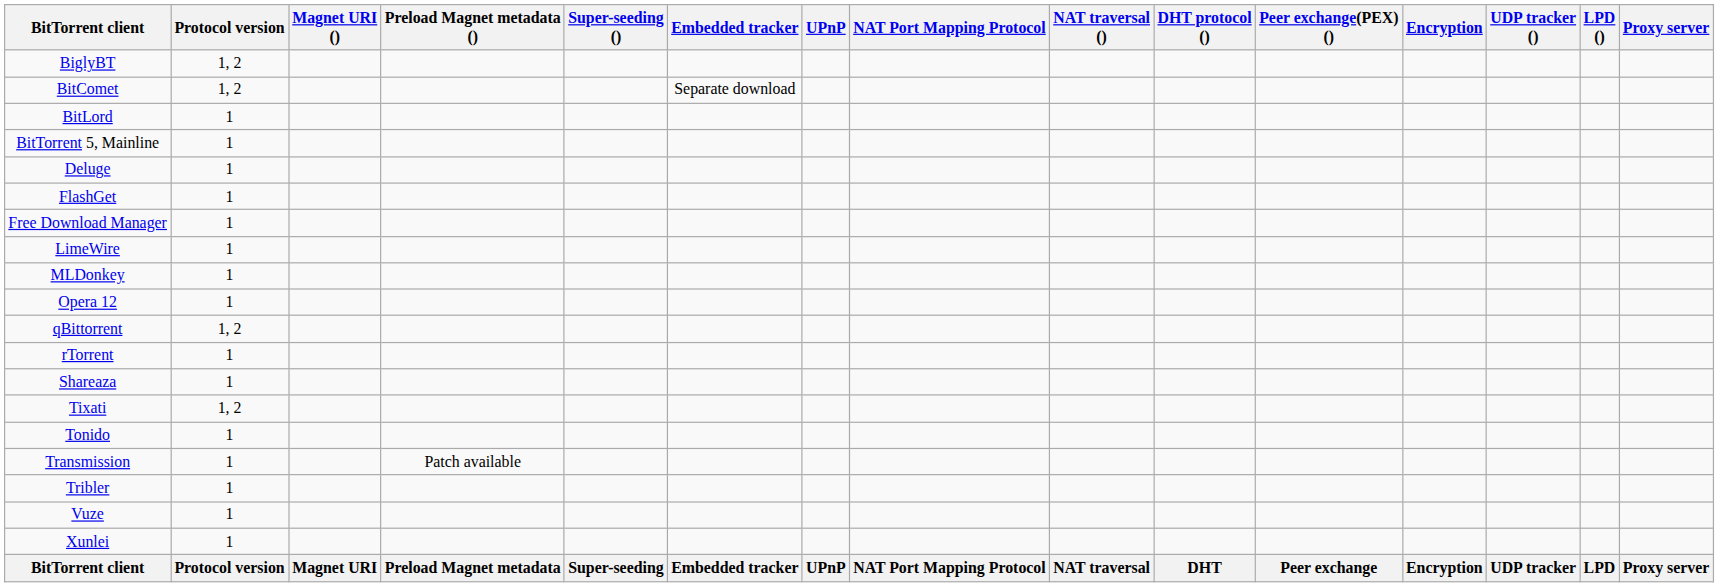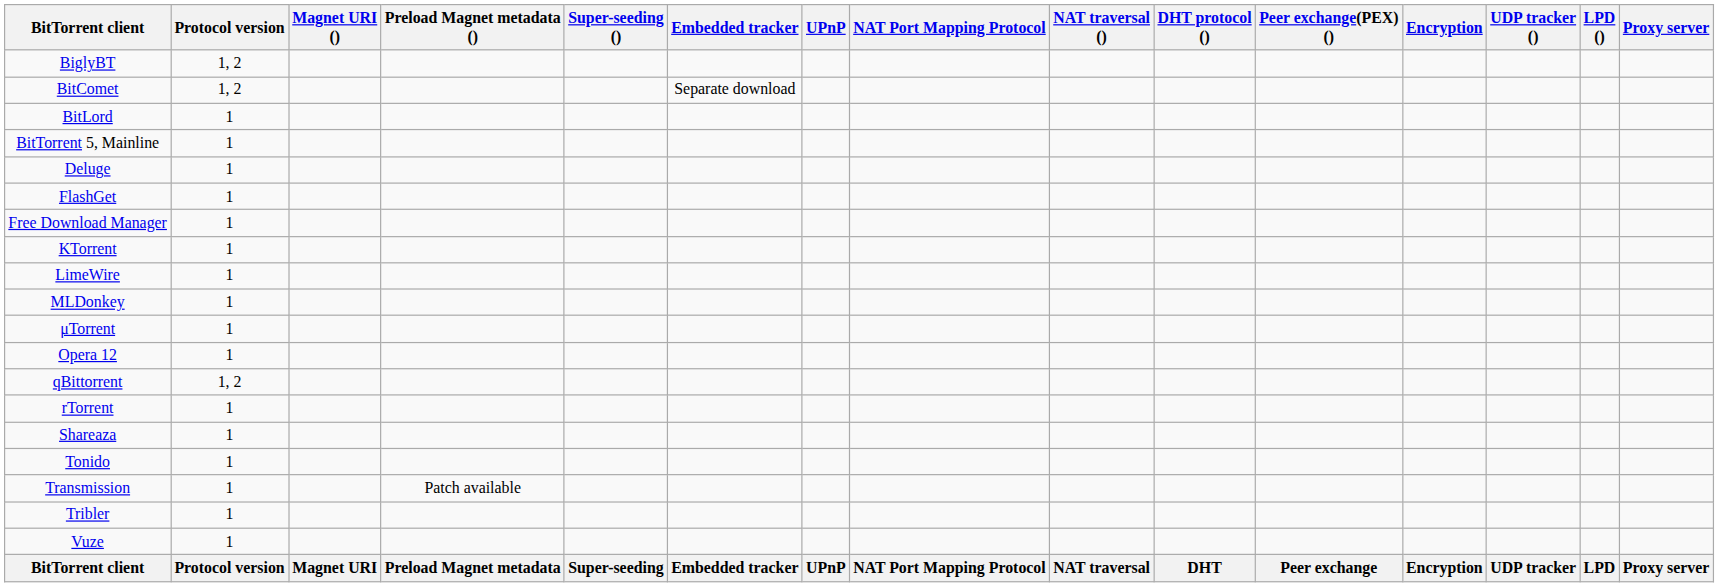+ row: KTorrent | 1
+ row: μTorrent | 1
- row: Tixati | 1, 2
- row: Xunlei | 1
